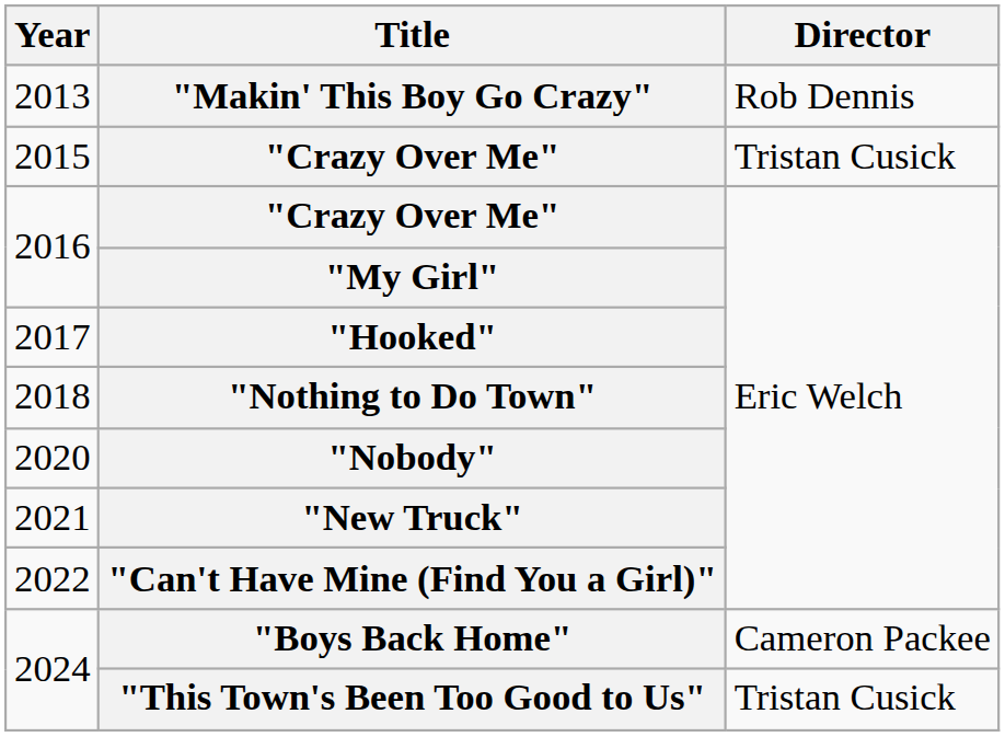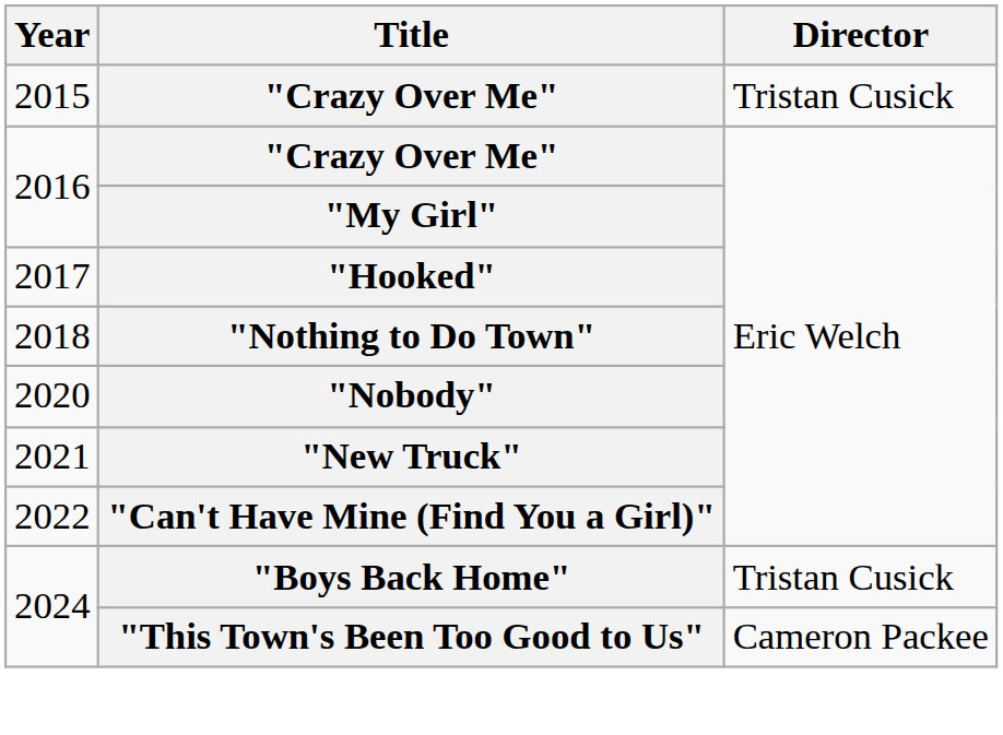- row: 2013 | "Makin' This Boy Go Crazy" | Rob Dennis
"Boys Back Home" | Director: Cameron Packee -> Tristan Cusick
"This Town's Been Too Good to Us" | Director: Tristan Cusick -> Cameron Packee
